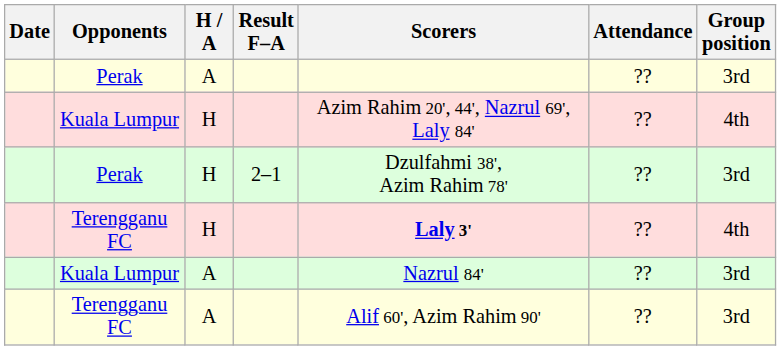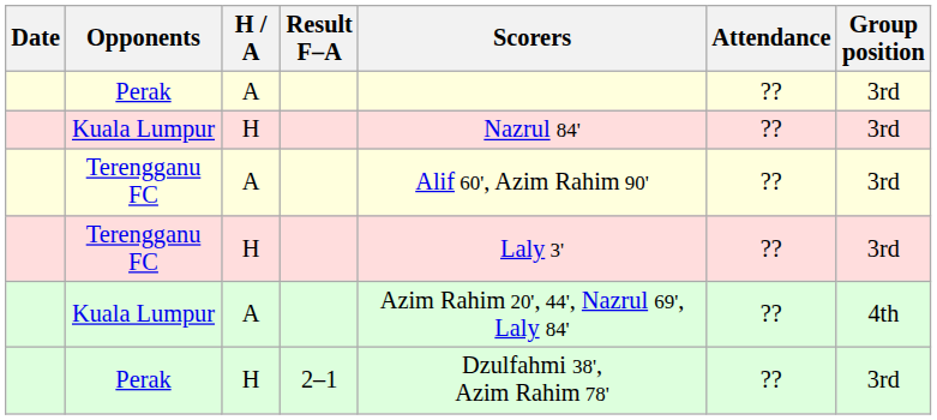Kuala Lumpur / H | Scorers: Azim Rahim 20', 44', Nazrul 69', Laly 84' -> Nazrul 84'
Kuala Lumpur / H | Group position: 4th -> 3rd
rows swapped: Terengganu FC / A <-> Perak / H
Terengganu FC / H | Scorers: bold -> normal
Terengganu FC / H | Group position: 4th -> 3rd
Kuala Lumpur / A | Scorers: Nazrul 84' -> Azim Rahim 20', 44', Nazrul 69', Laly 84'
Kuala Lumpur / A | Group position: 3rd -> 4th
